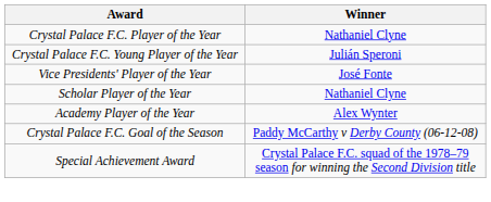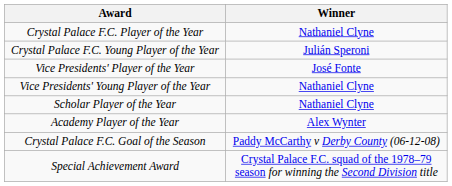+ row: Vice Presidents' Young Player of the Year | Nathaniel Clyne
